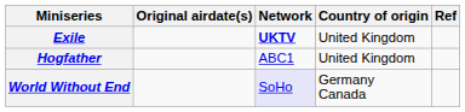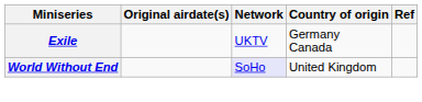Exile | Network: bold -> normal
Exile | Country of origin: United Kingdom -> Germany Canada
- row: Hogfather | ABC1 | United Kingdom
World Without End | Country of origin: Germany Canada -> United Kingdom
